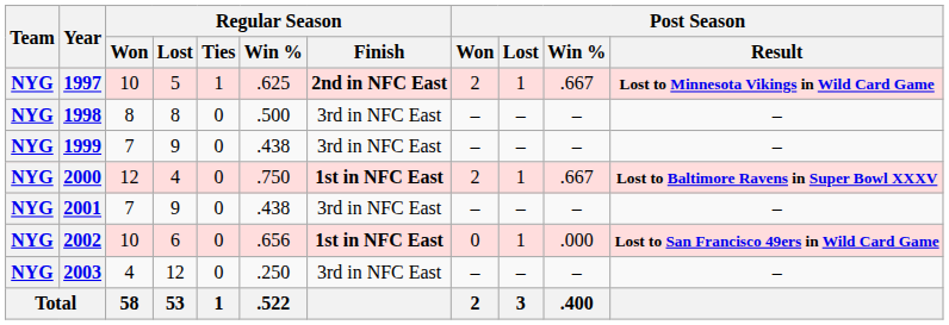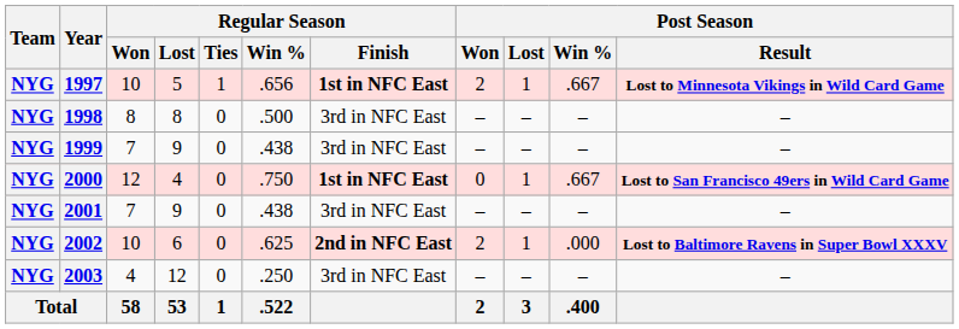1997 | Regular Season / Win %: .625 -> .656
1997 | Regular Season / Finish: 2nd in NFC East -> 1st in NFC East
2000 | Post Season / Won: 2 -> 0
2000 | Post Season / Result: Lost to Baltimore Ravens in Super Bowl XXXV -> Lost to San Francisco 49ers in Wild Card Game
2002 | Regular Season / Win %: .656 -> .625
2002 | Regular Season / Finish: 1st in NFC East -> 2nd in NFC East
2002 | Post Season / Won: 0 -> 2
2002 | Post Season / Result: Lost to San Francisco 49ers in Wild Card Game -> Lost to Baltimore Ravens in Super Bowl XXXV
